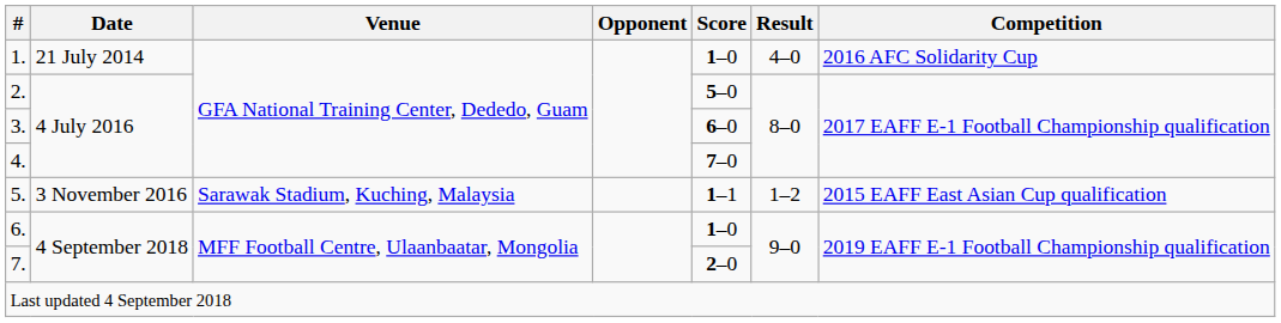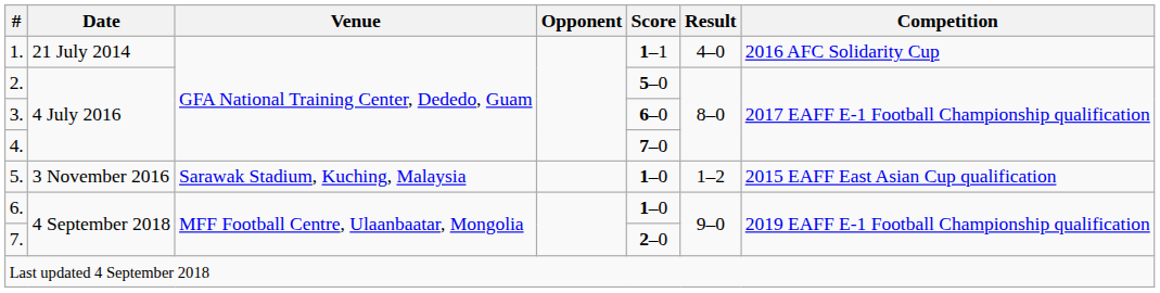1. | Score: 1–0 -> 1–1
5. | Score: 1–1 -> 1–0
